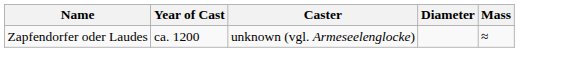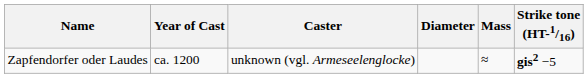+ column: Strike tone (HT-1/16) | gis2 −5
